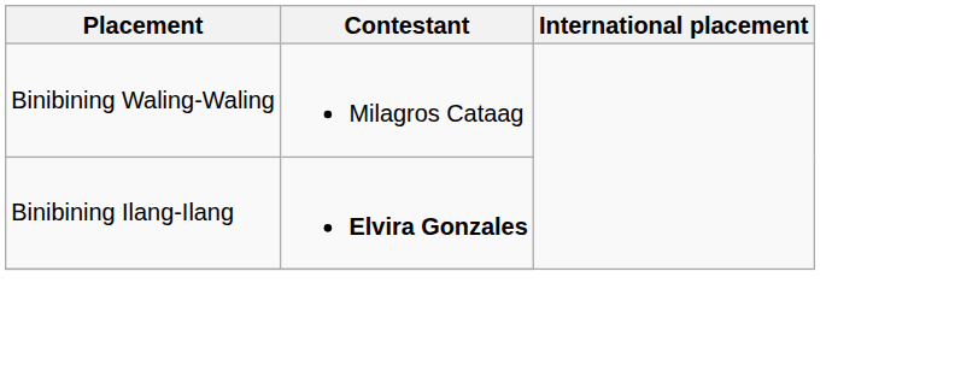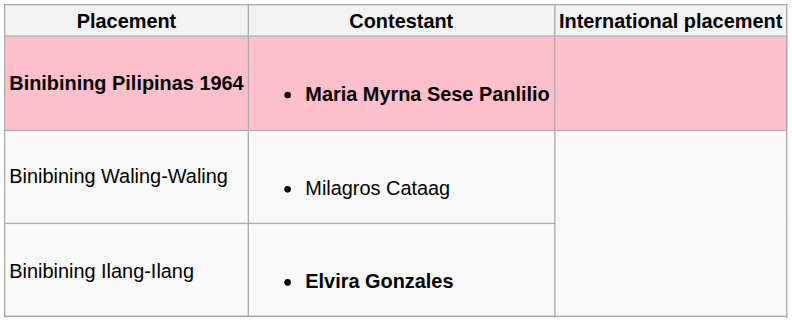+ row: Binibining Pilipinas 1964 | Maria Myrna Sese Panlilio
